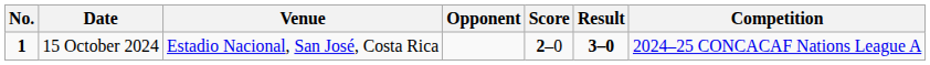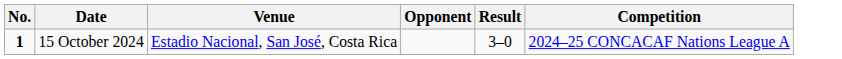- column: Score | 2–0
15 October 2024 | Result: bold -> normal
